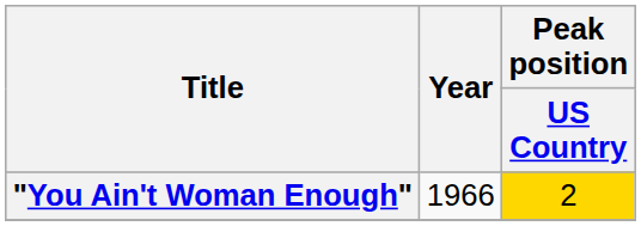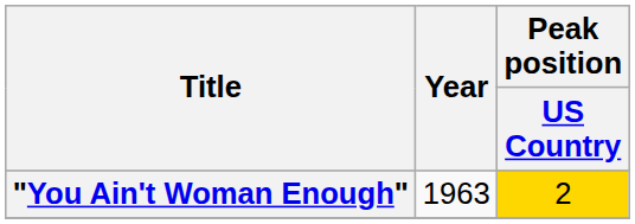"You Ain't Woman Enough" | Year: 1966 -> 1963
